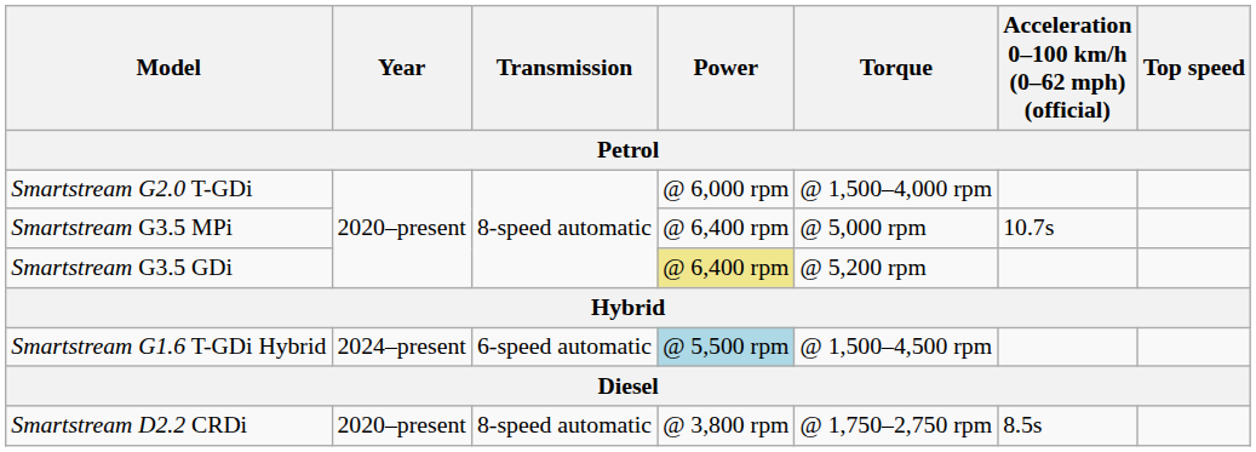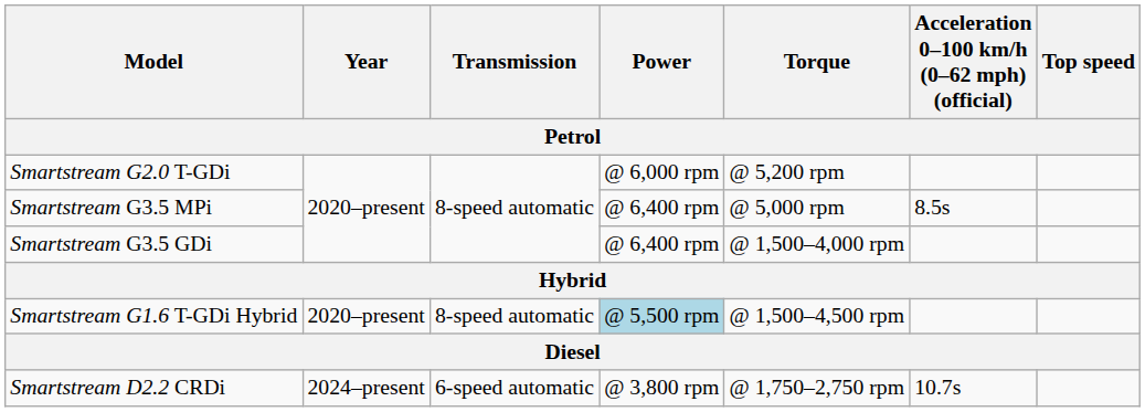Smartstream G2.0 T-GDi | Torque: @ 1,500–4,000 rpm -> @ 5,200 rpm
Smartstream G3.5 MPi | Acceleration 0–100 km/h (0–62 mph) (official): 10.7s -> 8.5s
Smartstream G3.5 GDi | Power: khaki background -> no background
Smartstream G3.5 GDi | Torque: @ 5,200 rpm -> @ 1,500–4,000 rpm
Smartstream G1.6 T-GDi Hybrid | Year: 2024–present -> 2020–present
Smartstream G1.6 T-GDi Hybrid | Transmission: 6-speed automatic -> 8-speed automatic
Smartstream D2.2 CRDi | Year: 2020–present -> 2024–present
Smartstream D2.2 CRDi | Transmission: 8-speed automatic -> 6-speed automatic
Smartstream D2.2 CRDi | Acceleration 0–100 km/h (0–62 mph) (official): 8.5s -> 10.7s
